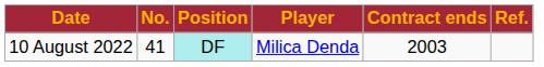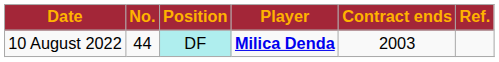10 August 2022 | No.: 41 -> 44
10 August 2022 | Player: normal -> bold
